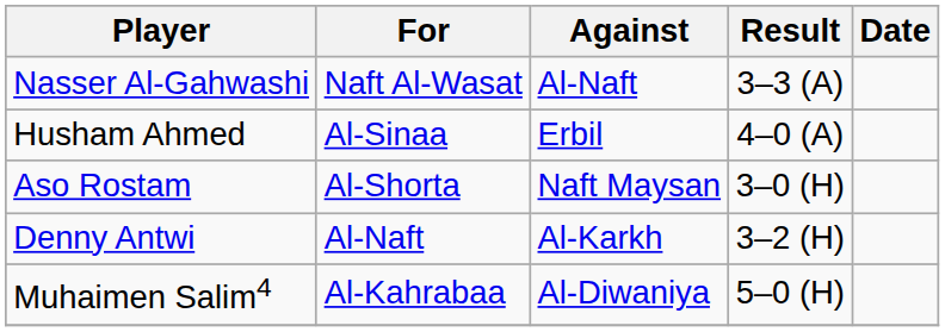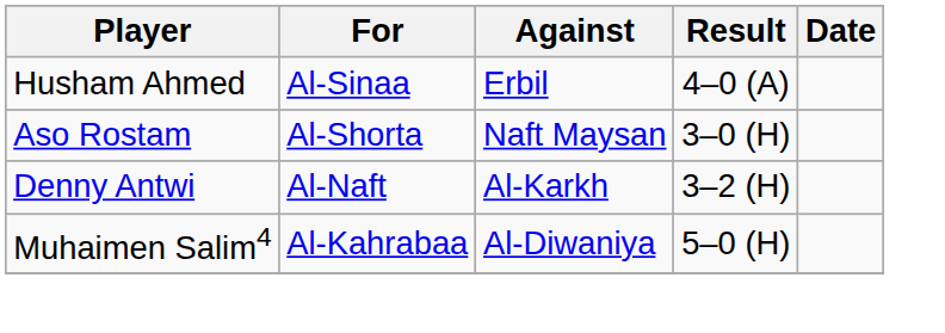- row: Nasser Al-Gahwashi | Naft Al-Wasat | Al-Naft | 3–3 (A)
